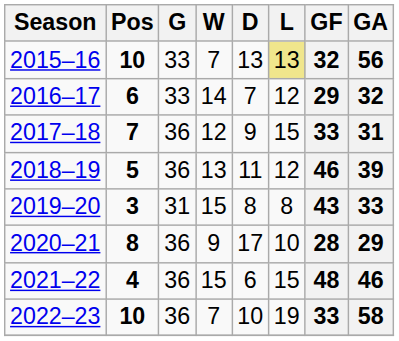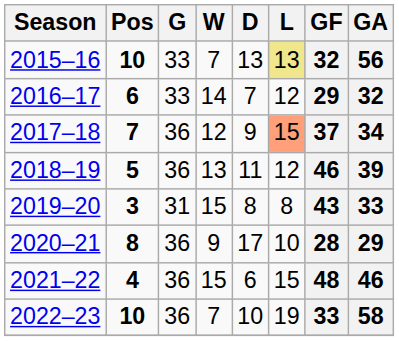2017–18 | L: no background -> lightsalmon background
2017–18 | GF: 33 -> 37
2017–18 | GA: 31 -> 34
